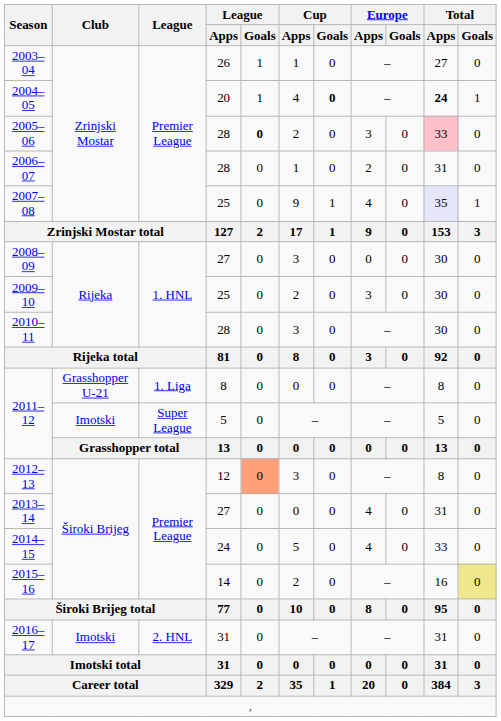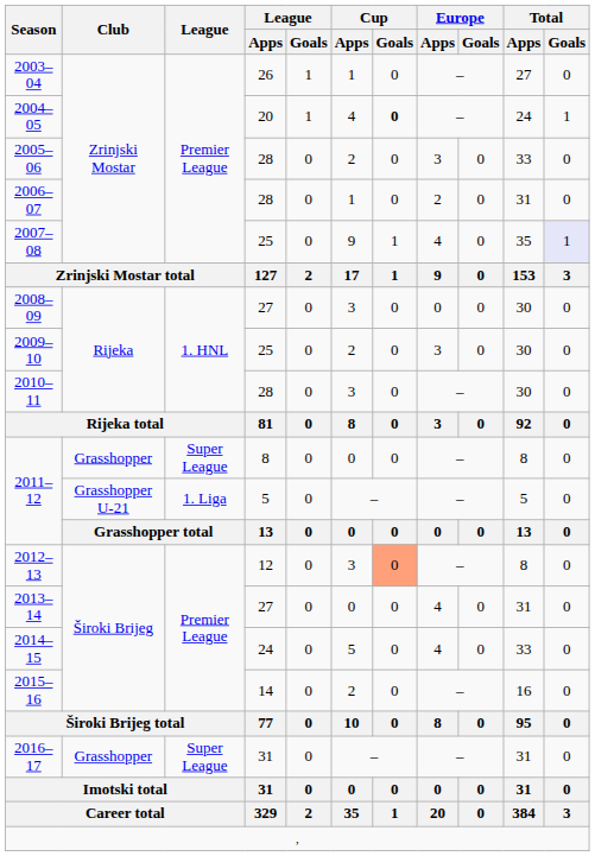2004–05 | Total / Apps: bold -> normal
2005–06 | League / Goals: bold -> normal
2005–06 | Total / Apps: pink background -> no background
2007–08 | Total / Apps: lavender background -> no background
2007–08 | Total / Goals: no background -> lavender background
2011–12 / 8 | Club: Grasshopper U-21 -> Grasshopper
2011–12 / 8 | League: 1. Liga -> Super League
2011–12 / 5 | Club: Imotski -> Grasshopper U-21
2011–12 / 5 | League: Super League -> 1. Liga
2012–13 | League / Goals: lightsalmon background -> no background
2012–13 | Cup / Goals: no background -> lightsalmon background
2015–16 | Total / Goals: khaki background -> no background
2016–17 | Club: Imotski -> Grasshopper
2016–17 | League: 2. HNL -> Super League
